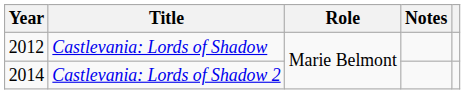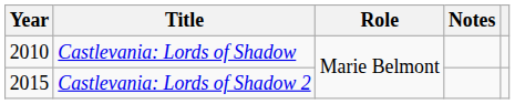Castlevania: Lords of Shadow | Year: 2012 -> 2010
Castlevania: Lords of Shadow 2 | Year: 2014 -> 2015
